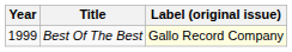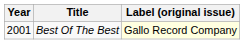Best Of The Best | Year: 1999 -> 2001
